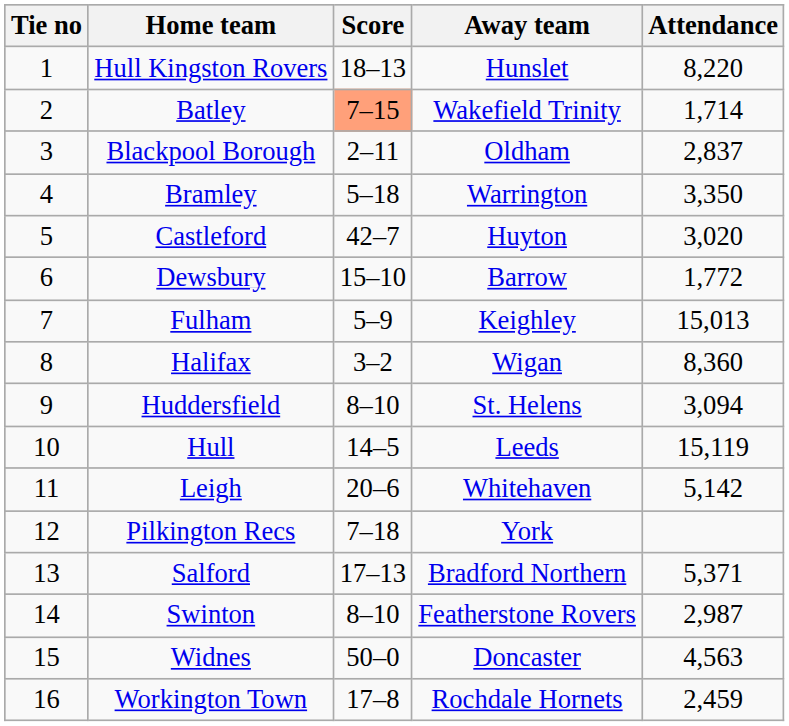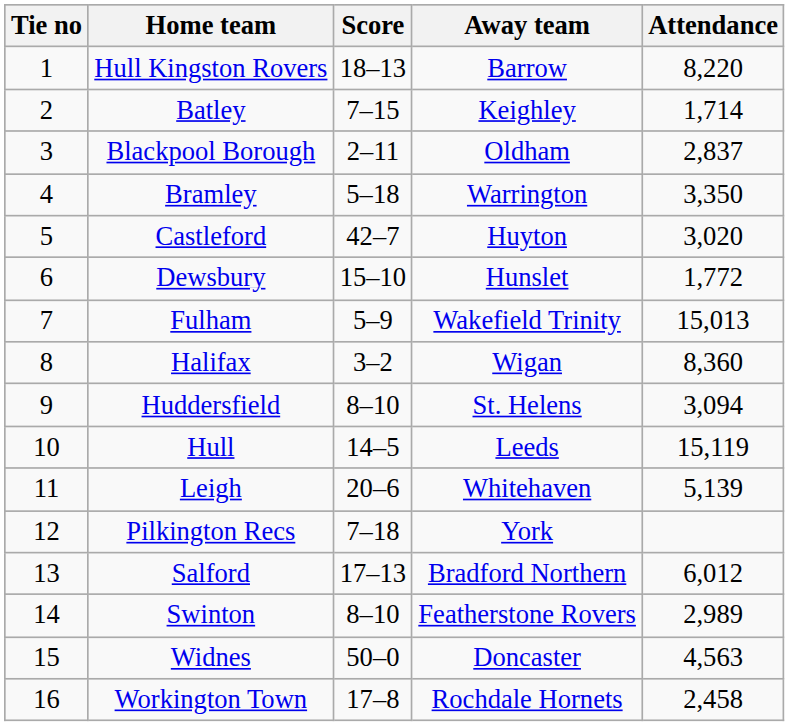Hull Kingston Rovers | Away team: Hunslet -> Barrow
Batley | Score: lightsalmon background -> no background
Batley | Away team: Wakefield Trinity -> Keighley
Dewsbury | Away team: Barrow -> Hunslet
Fulham | Away team: Keighley -> Wakefield Trinity
Leigh | Attendance: 5,142 -> 5,139
Salford | Attendance: 5,371 -> 6,012
Swinton | Attendance: 2,987 -> 2,989
Workington Town | Attendance: 2,459 -> 2,458
